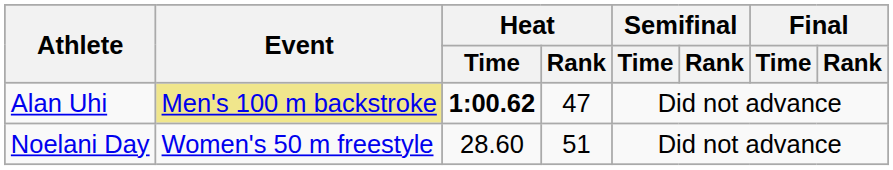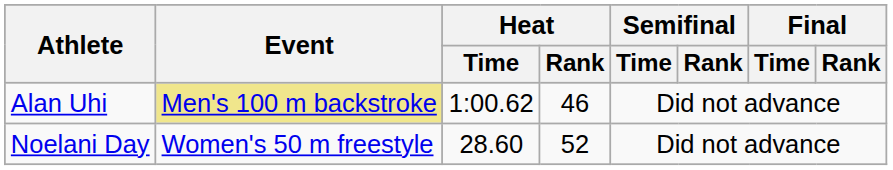Alan Uhi | Heat / Time: bold -> normal
Alan Uhi | Heat / Rank: 47 -> 46
Noelani Day | Heat / Rank: 51 -> 52
